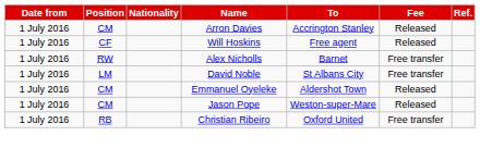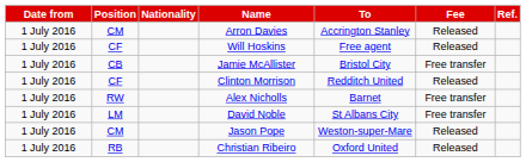+ row: 1 July 2016 | CB | Jamie McAllister | Bristol City | Free transfer
+ row: 1 July 2016 | CF | Clinton Morrison | Redditch United | Released
- row: 1 July 2016 | CM | Emmanuel Oyeleke | Aldershot Town | Released
Christian Ribeiro | Fee: Free transfer -> Released
